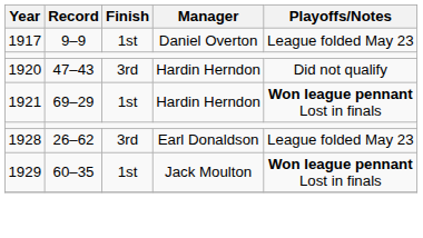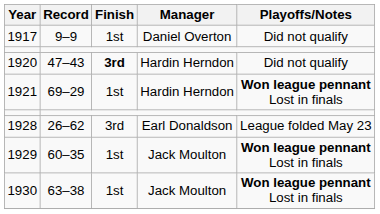1917 | Playoffs/Notes: League folded May 23 -> Did not qualify
1920 | Finish: normal -> bold
+ row: 1930 | 63–38 | 1st | Jack Moulton | Won league pennant Lost in finals
